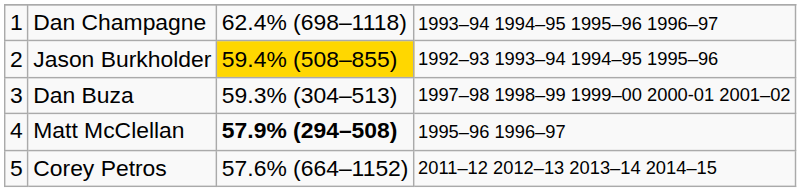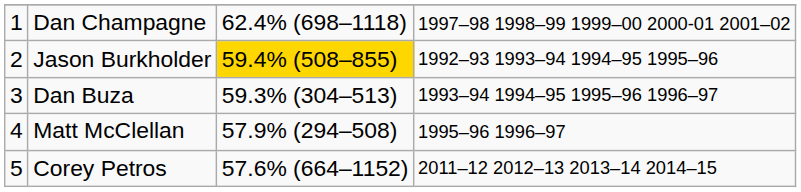Dan Champagne | column 4: 1993–94 1994–95 1995–96 1996–97 -> 1997–98 1998–99 1999–00 2000-01 2001–02
Dan Buza | column 4: 1997–98 1998–99 1999–00 2000-01 2001–02 -> 1993–94 1994–95 1995–96 1996–97
Matt McClellan | column 3: bold -> normal
